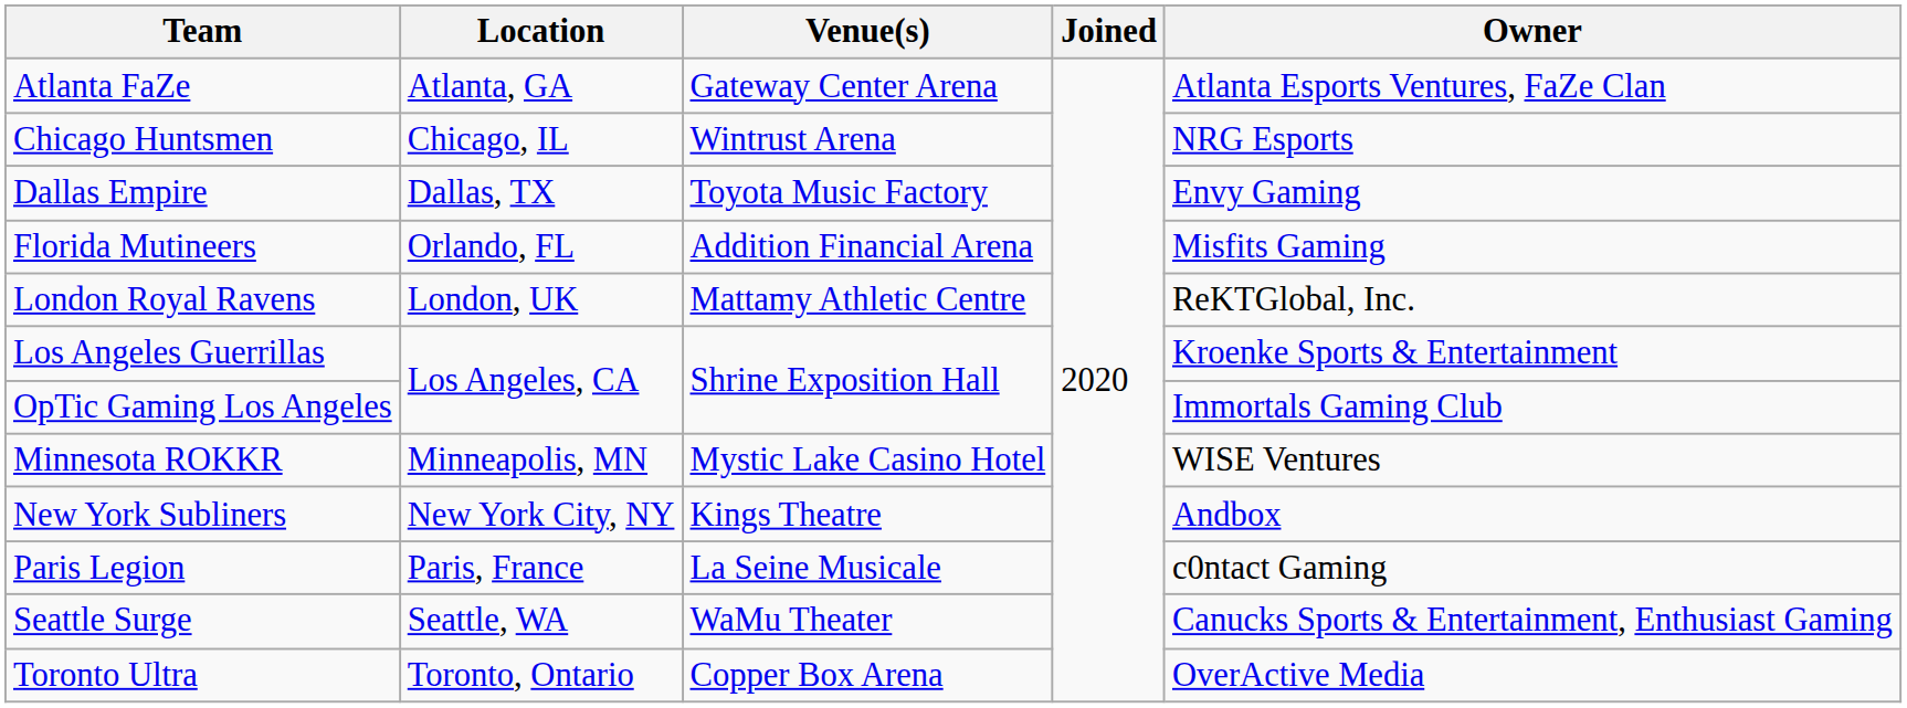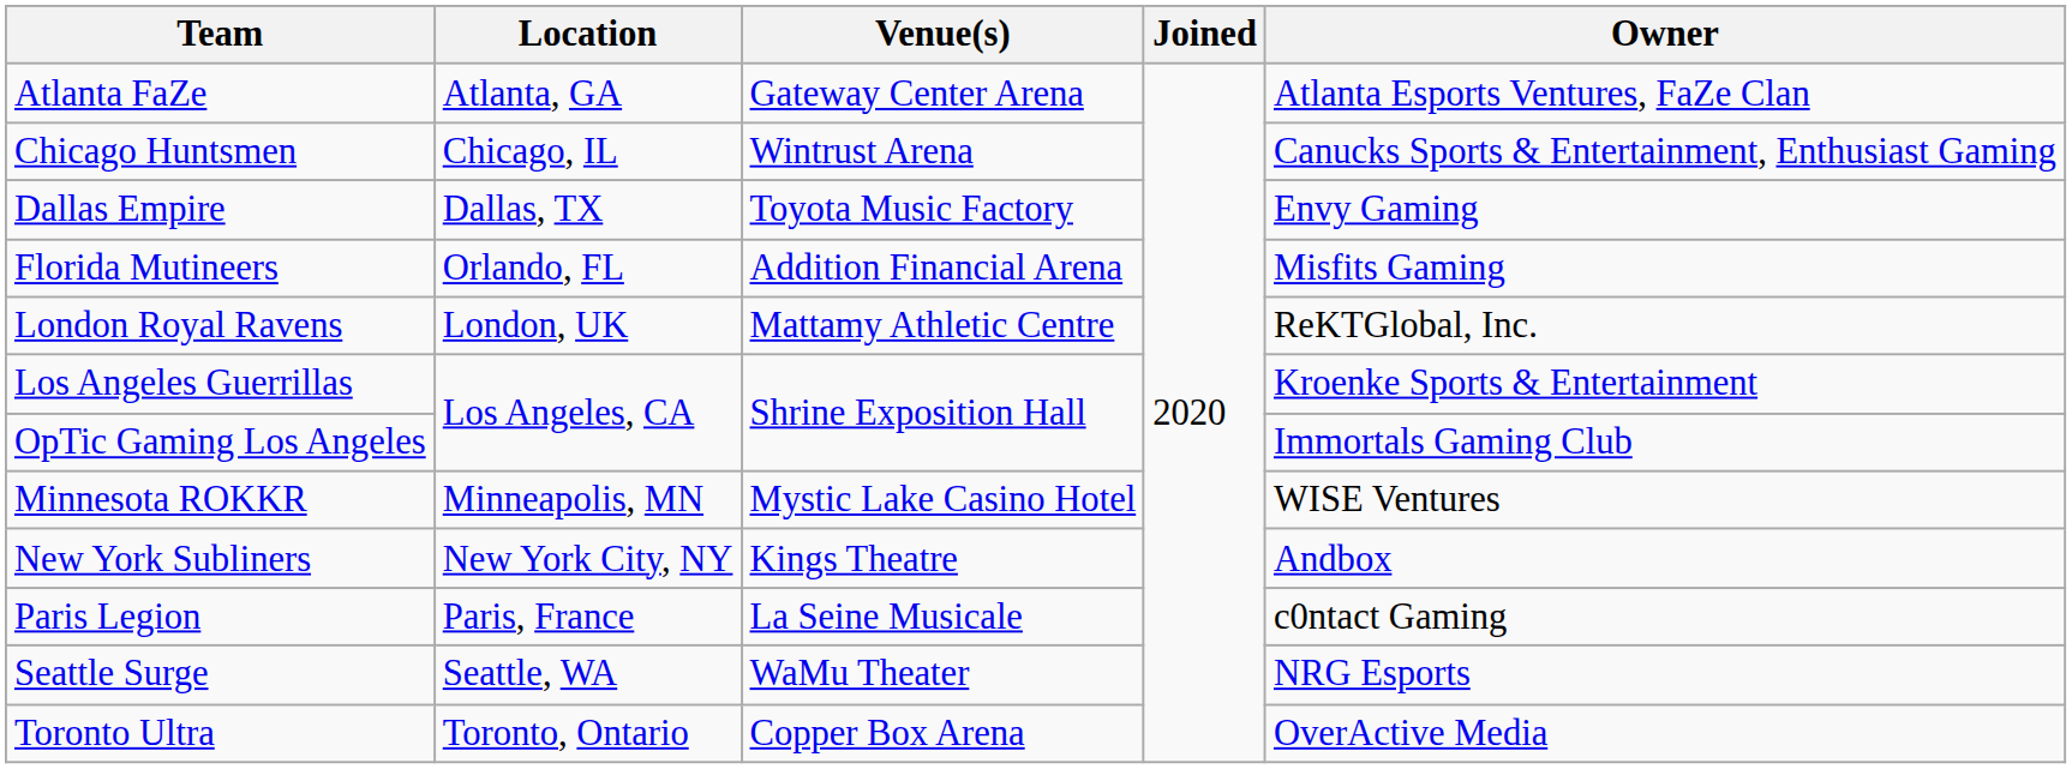Chicago Huntsmen | Owner: NRG Esports -> Canucks Sports & Entertainment, Enthusiast Gaming
Seattle Surge | Owner: Canucks Sports & Entertainment, Enthusiast Gaming -> NRG Esports
